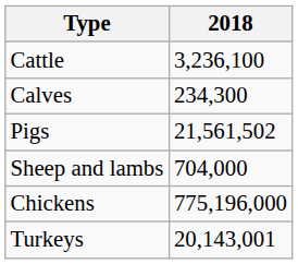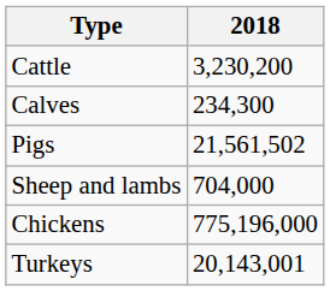Cattle | 2018: 3,236,100 -> 3,230,200
